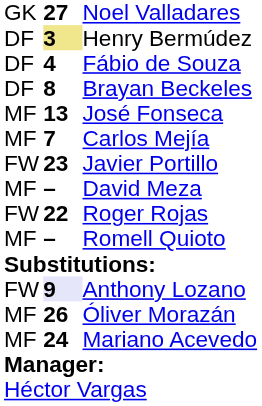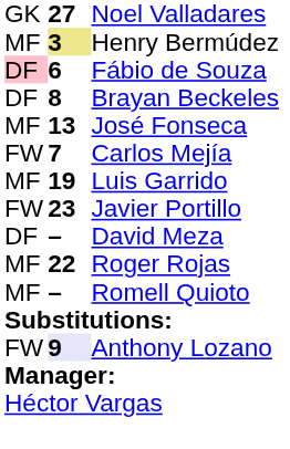Henry Bermúdez | column 1: DF -> MF
Fábio de Souza | column 1: no background -> pink background
Fábio de Souza | column 2: 4 -> 6
Carlos Mejía | column 1: MF -> FW
+ row: MF | 19 | Luis Garrido
David Meza | column 1: MF -> DF
Roger Rojas | column 1: FW -> MF
- row: MF | 26 | Óliver Morazán
- row: MF | 24 | Mariano Acevedo
